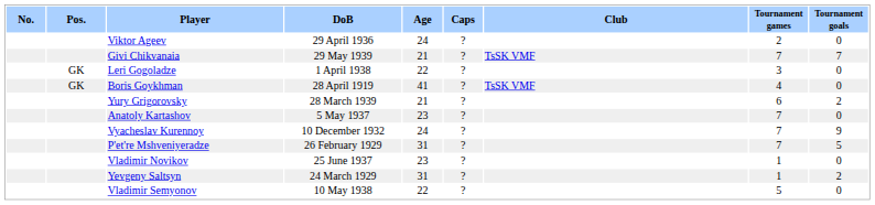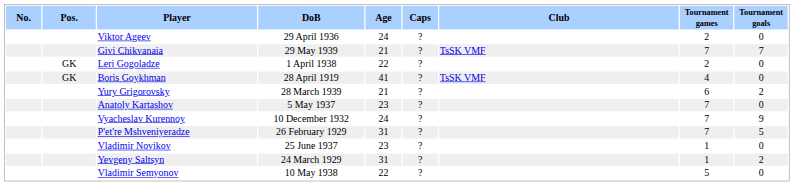Leri Gogoladze | Tournament games: 3 -> 2
